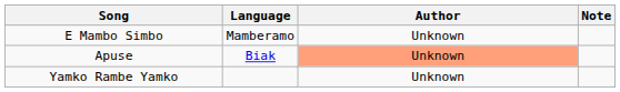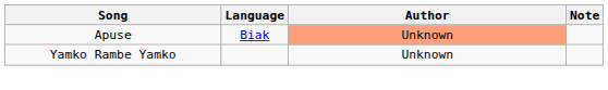- row: E Mambo Simbo | Mamberamo | Unknown
